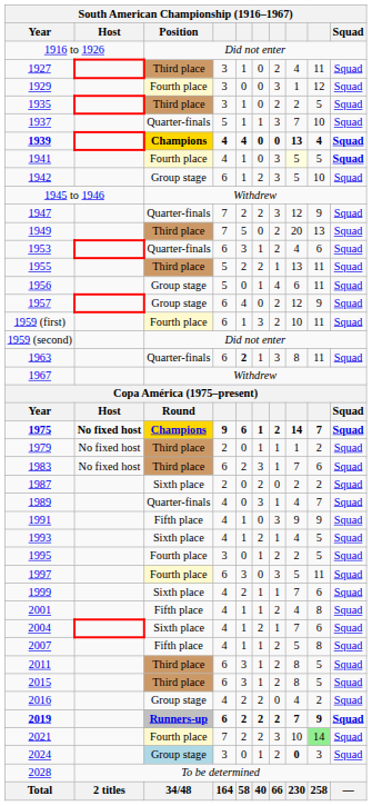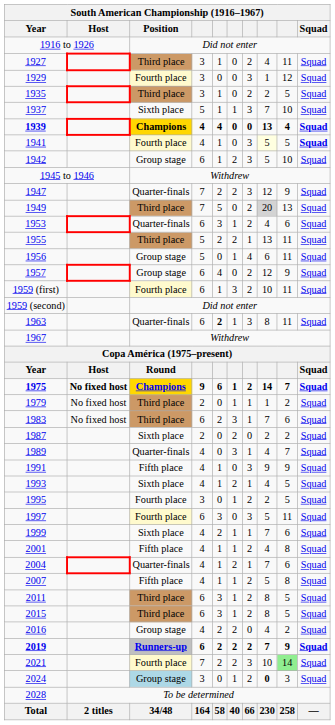1937 | Position: Quarter-finals -> Sixth place
1949 | column 8: no background -> lightgrey background
2004 | Position: Sixth place -> Quarter-finals
